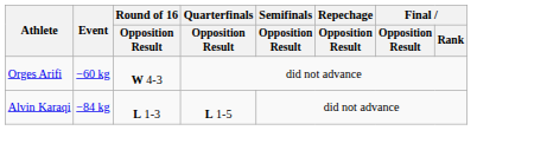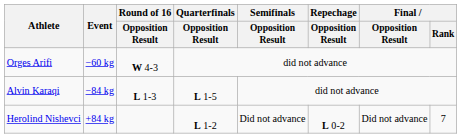+ row: Herolind Nishevci | +84 kg | L 1-2 | Did not advance | L 0-2 | Did not advance | 7
